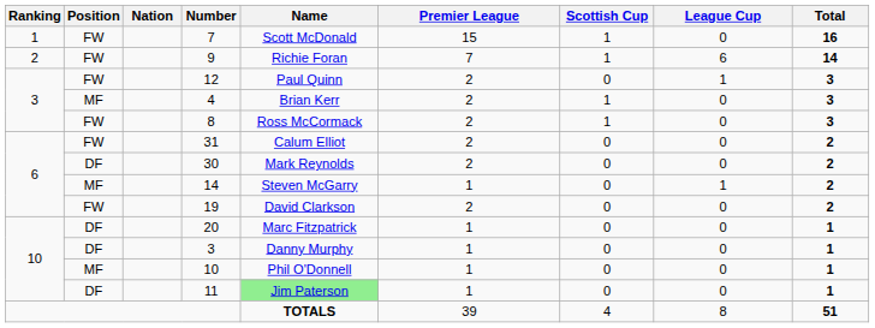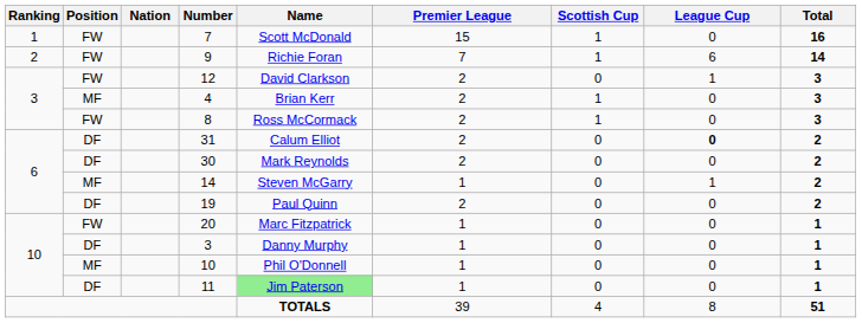12 | Name: Paul Quinn -> David Clarkson
31 | Position: FW -> DF
31 | League Cup: normal -> bold
19 | Position: FW -> DF
19 | Name: David Clarkson -> Paul Quinn
20 | Position: DF -> FW
